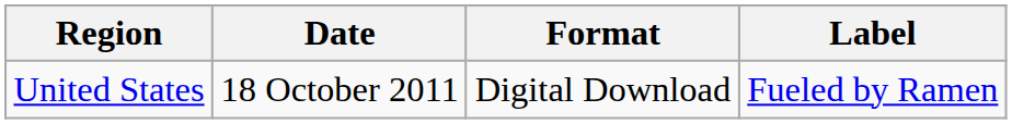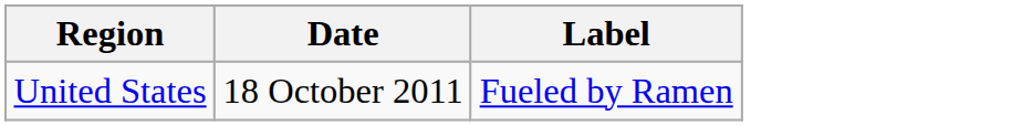- column: Format | Digital Download
